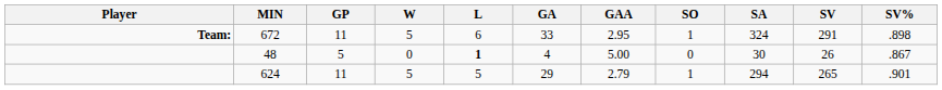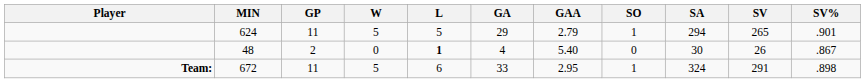rows swapped: 624 <-> 672
48 | GP: 5 -> 2
48 | GAA: 5.00 -> 5.40
